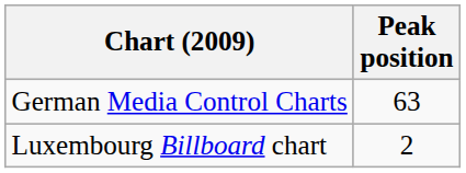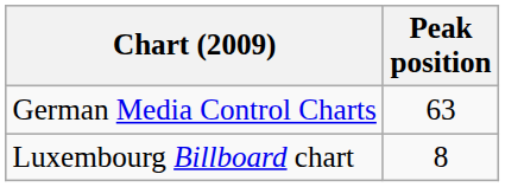Luxembourg Billboard chart | Peak position: 2 -> 8
